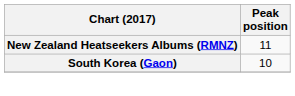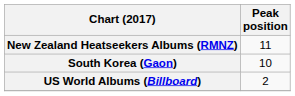+ row: US World Albums (Billboard) | 2
